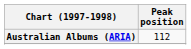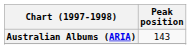Australian Albums (ARIA) | Peak position: 112 -> 143
